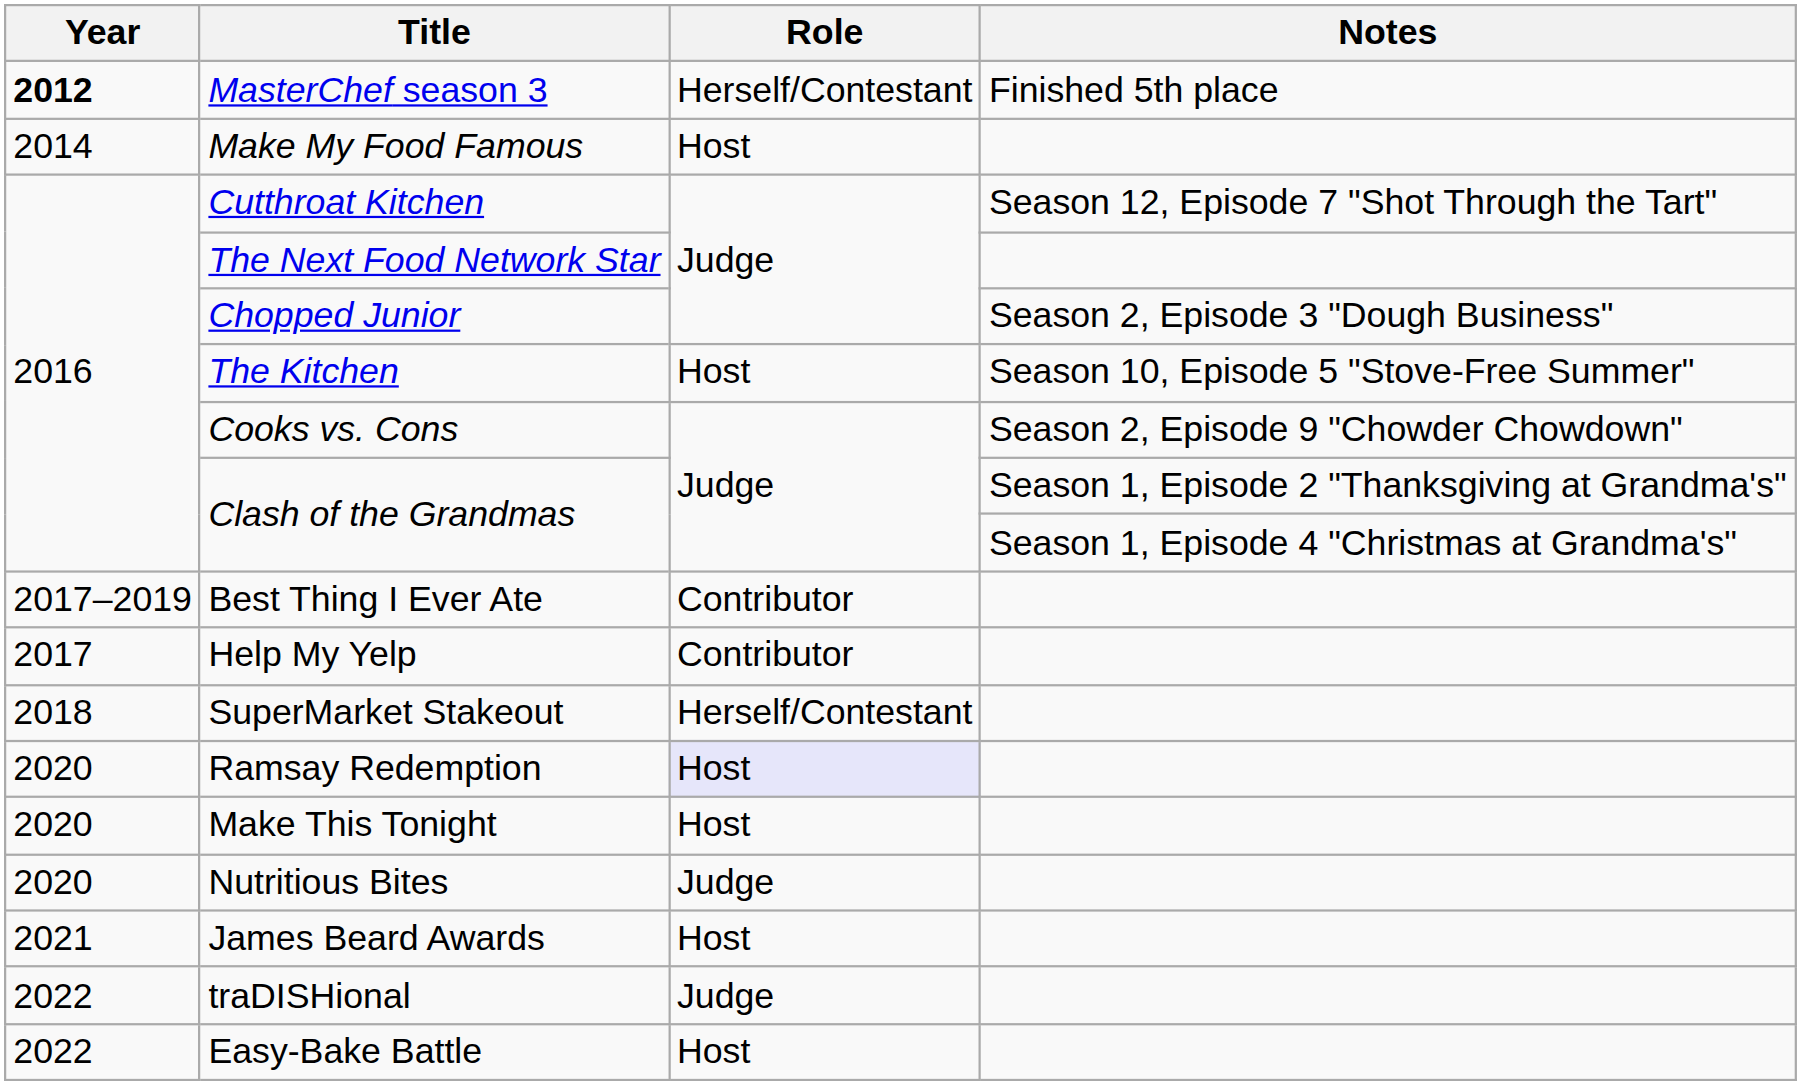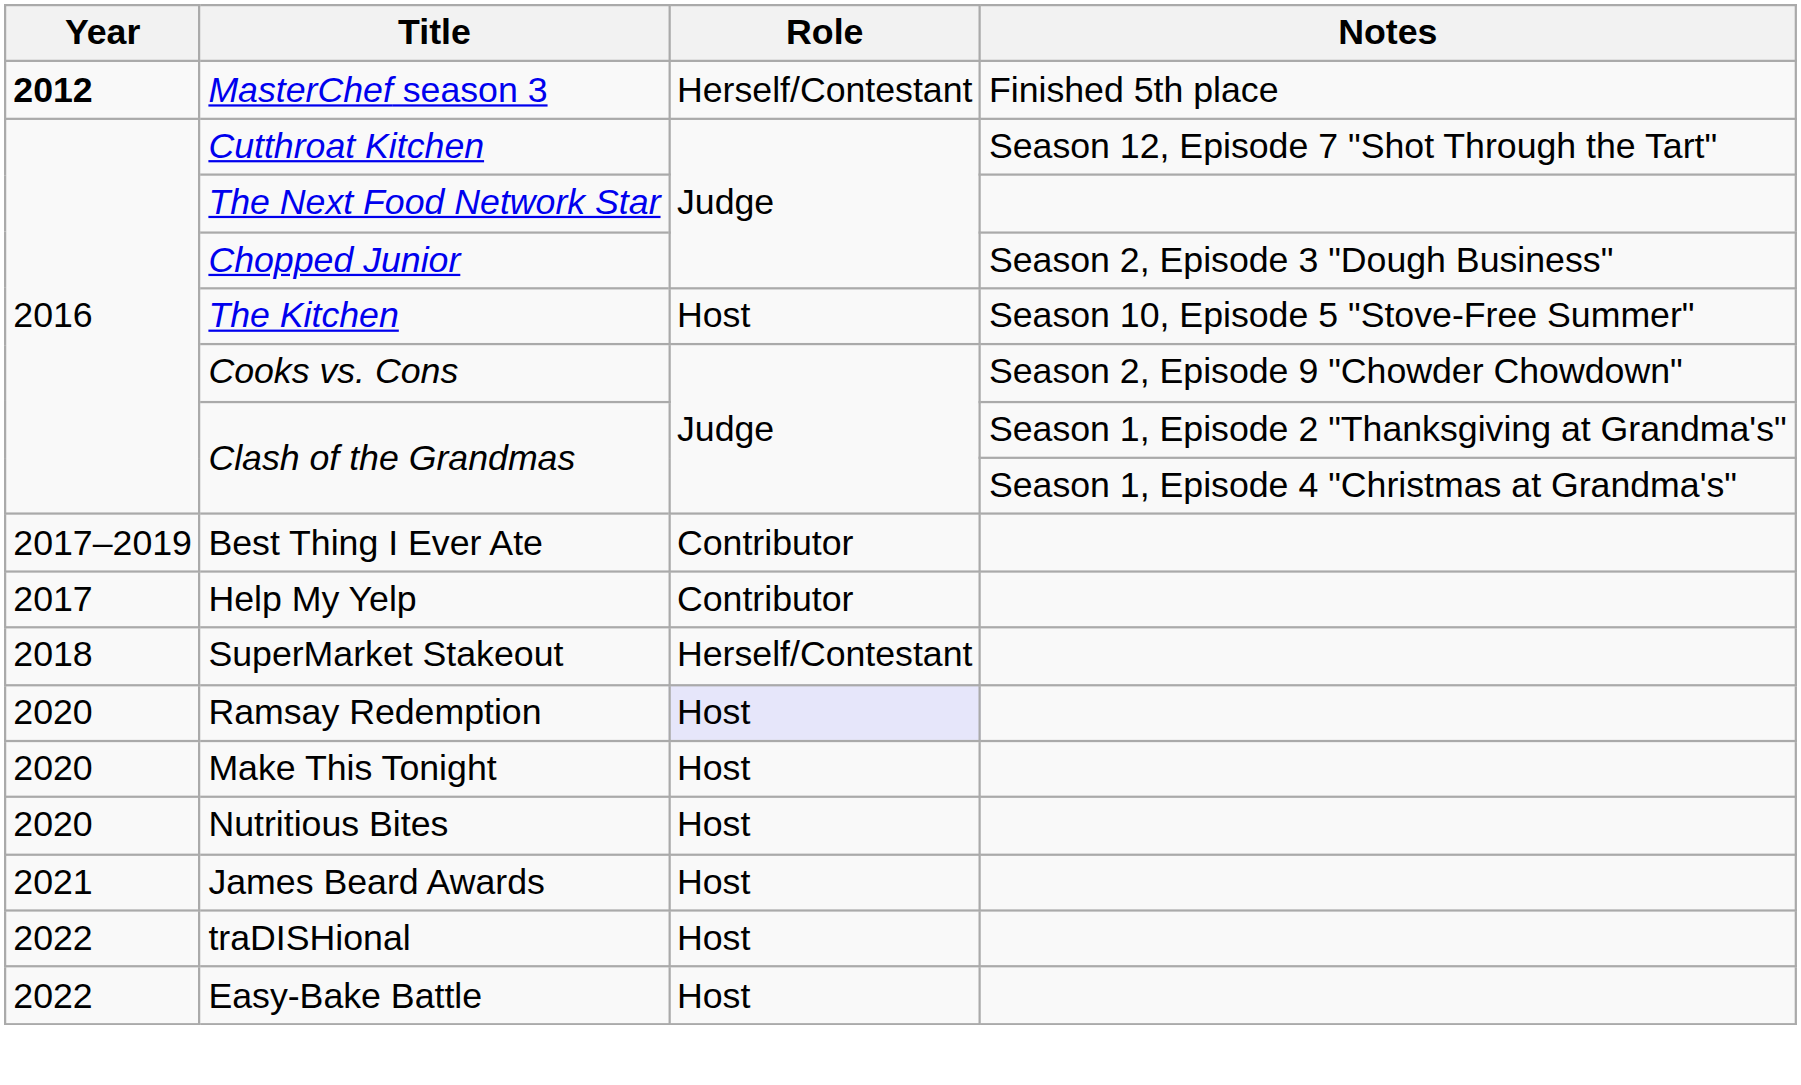- row: 2014 | Make My Food Famous | Host
Nutritious Bites | Role: Judge -> Host
traDISHional | Role: Judge -> Host
